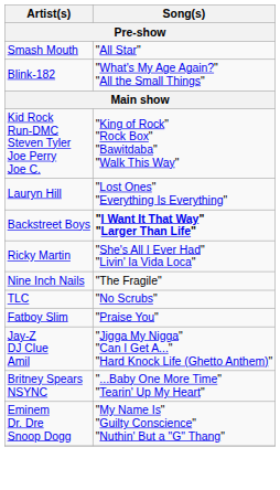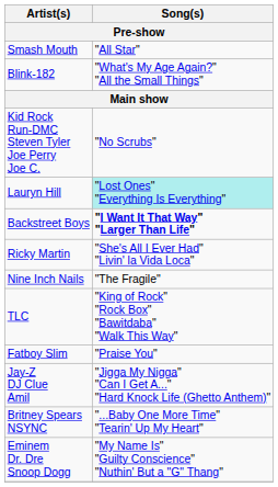Kid Rock Run-DMC Steven Tyler Joe Perry Joe C. | Song(s): "King of Rock" "Rock Box" "Bawitdaba" "Walk This Way" -> "No Scrubs"
Lauryn Hill | Song(s): no background -> paleturquoise background
TLC | Song(s): "No Scrubs" -> "King of Rock" "Rock Box" "Bawitdaba" "Walk This Way"
